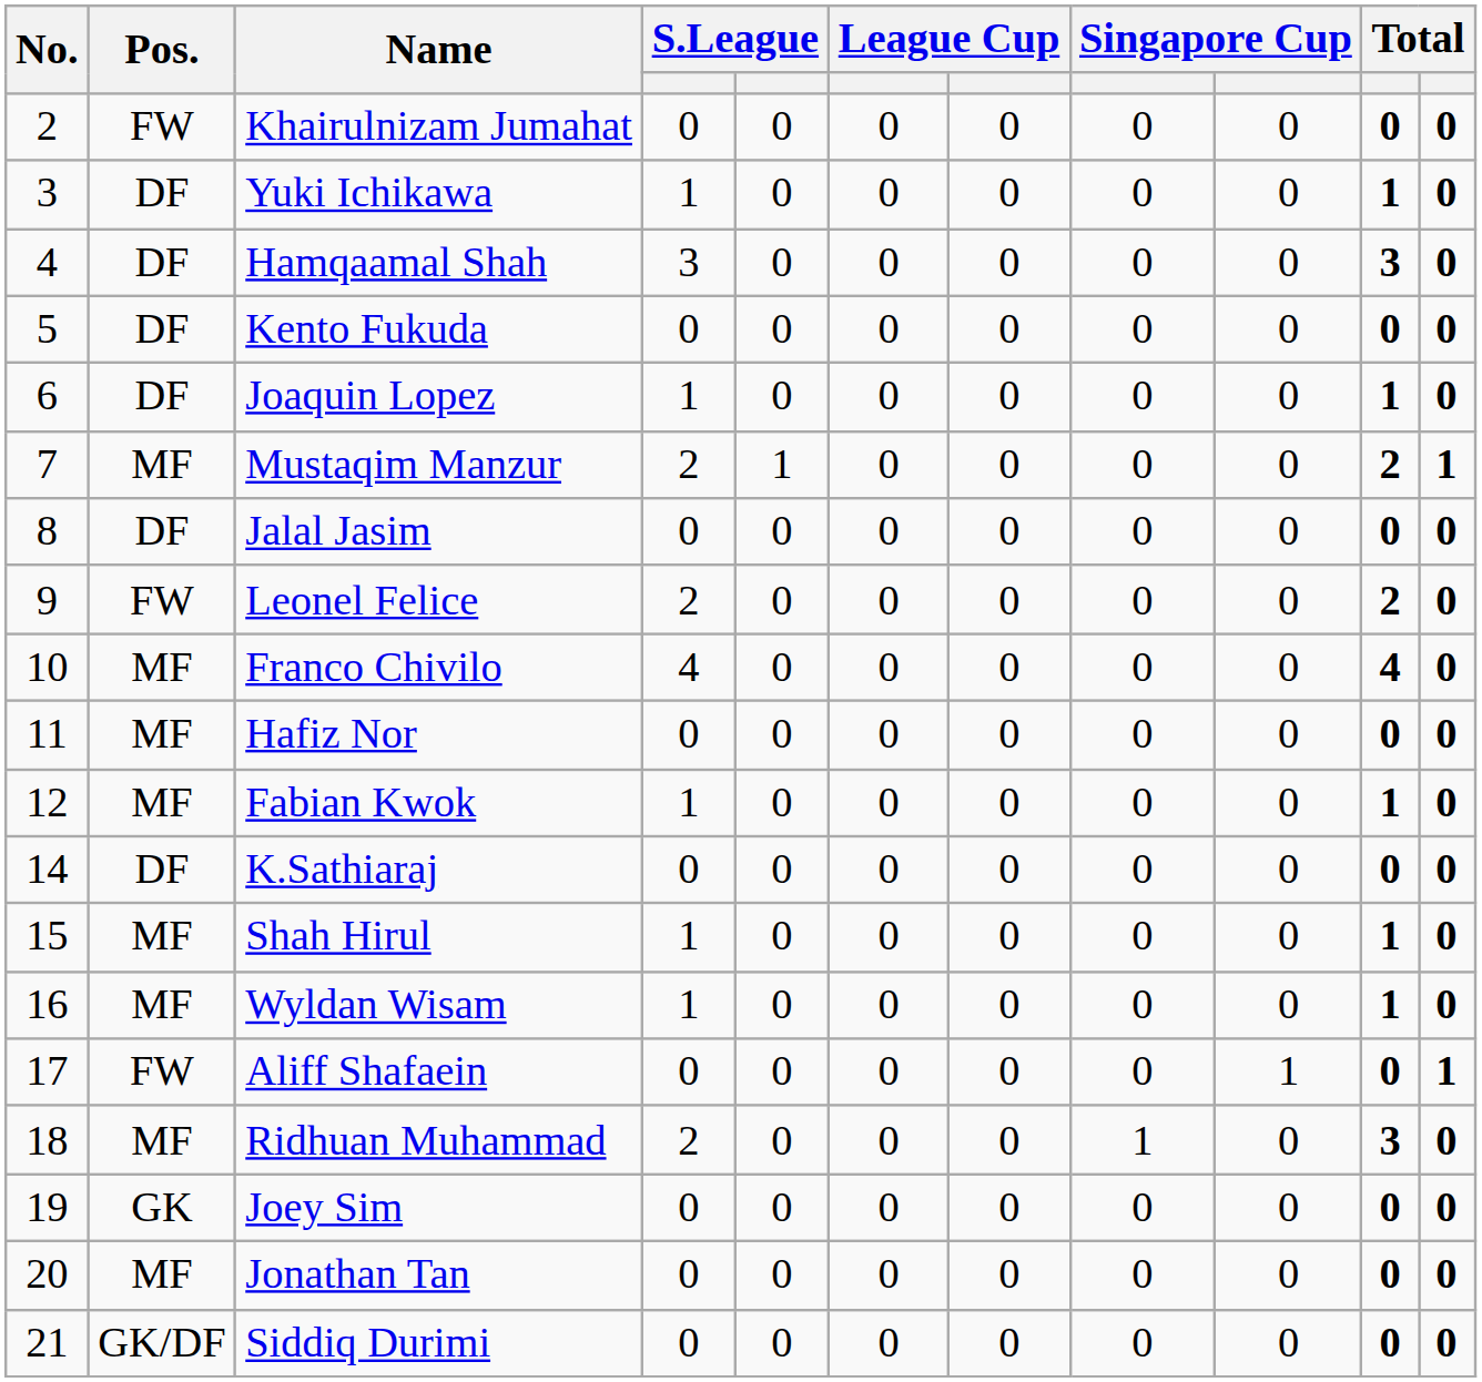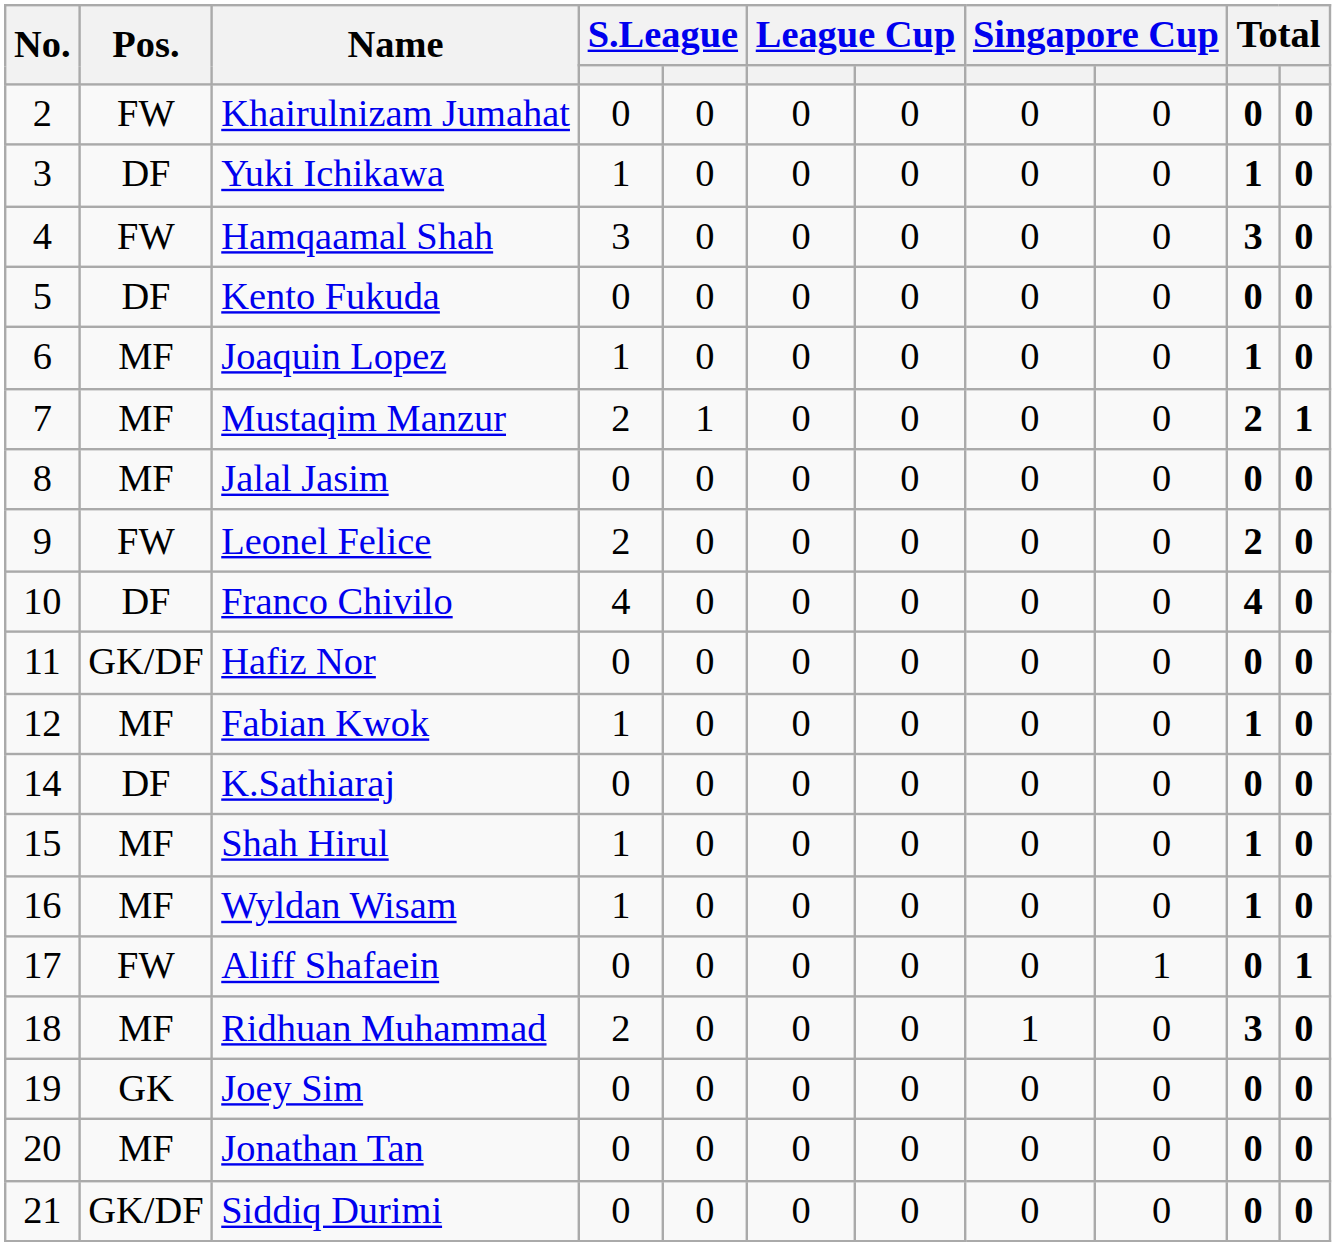Hamqaamal Shah | Pos.: DF -> FW
Joaquin Lopez | Pos.: DF -> MF
Jalal Jasim | Pos.: DF -> MF
Franco Chivilo | Pos.: MF -> DF
Hafiz Nor | Pos.: MF -> GK/DF
